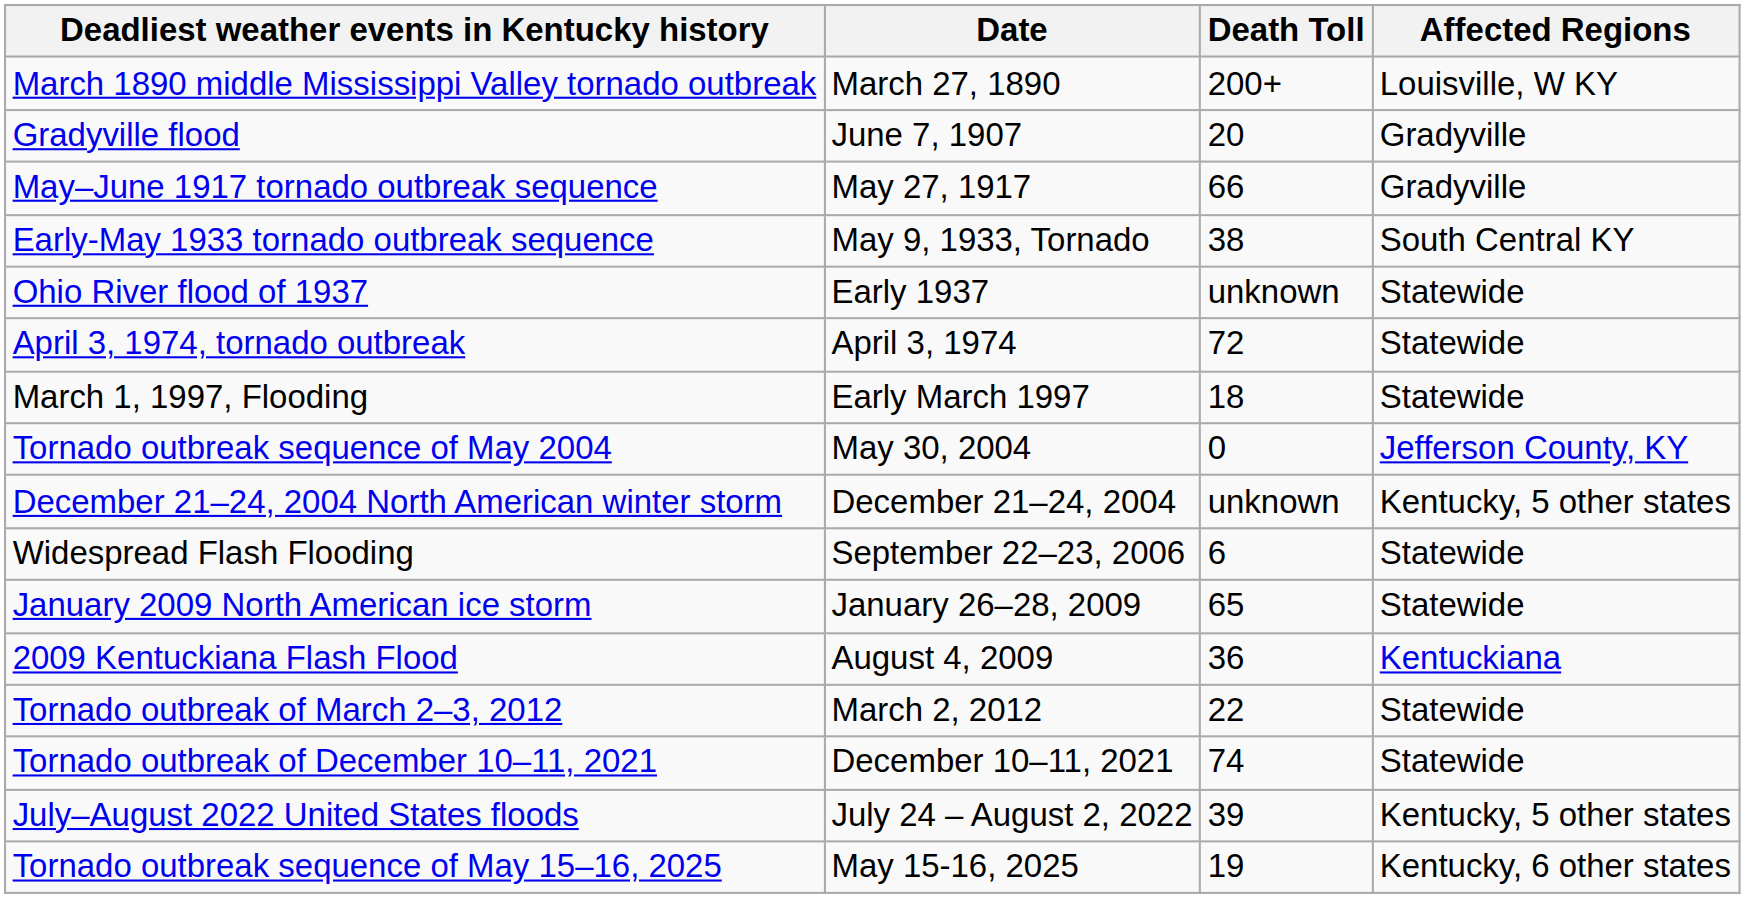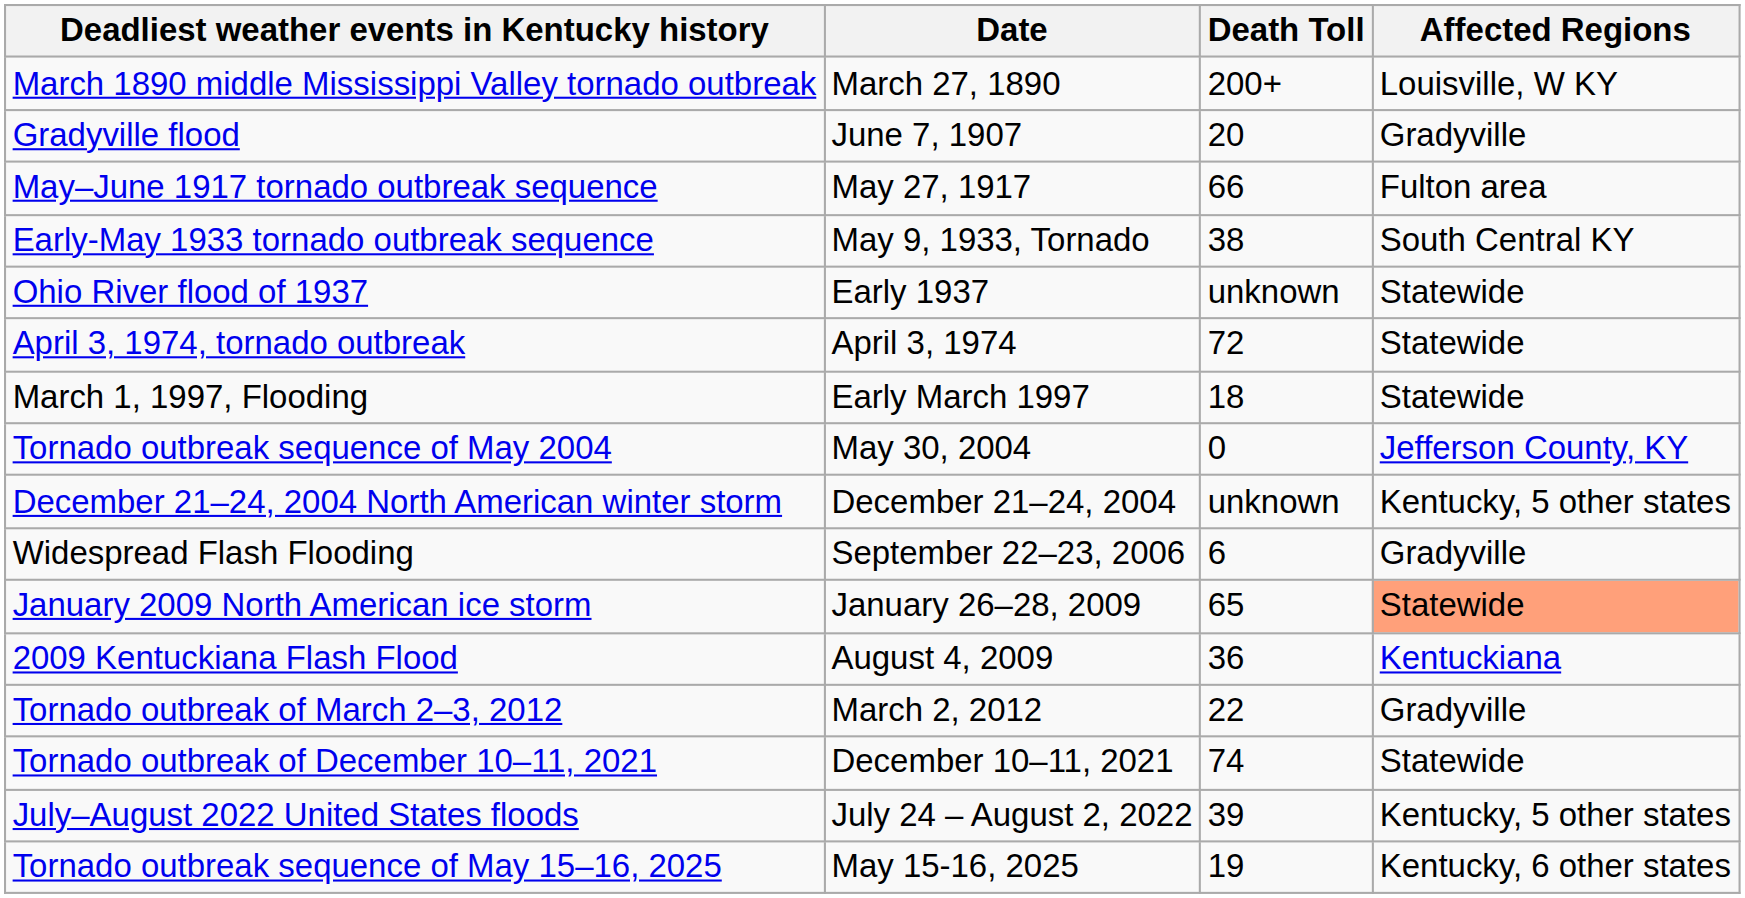May–June 1917 tornado outbreak sequence | Affected Regions: Gradyville -> Fulton area
Widespread Flash Flooding | Affected Regions: Statewide -> Gradyville
January 2009 North American ice storm | Affected Regions: no background -> lightsalmon background
Tornado outbreak of March 2–3, 2012 | Affected Regions: Statewide -> Gradyville
